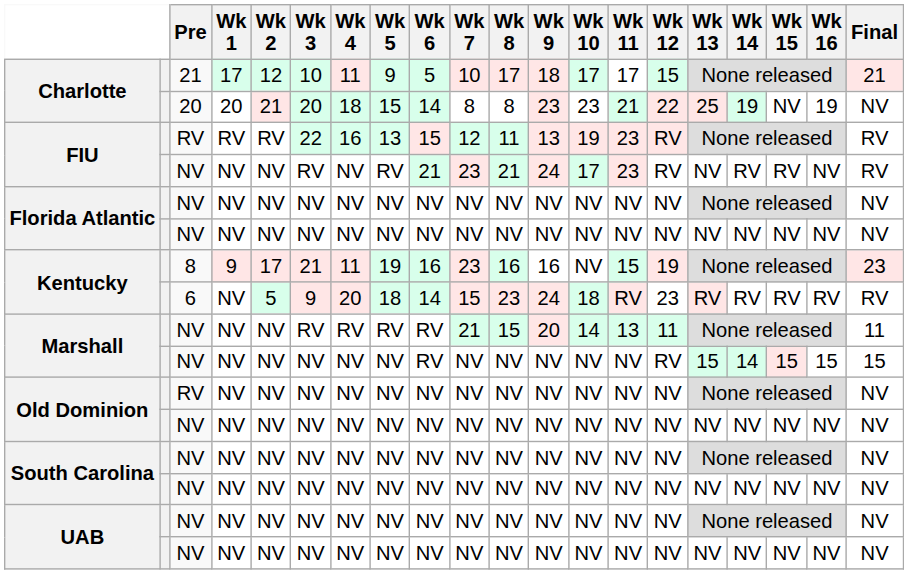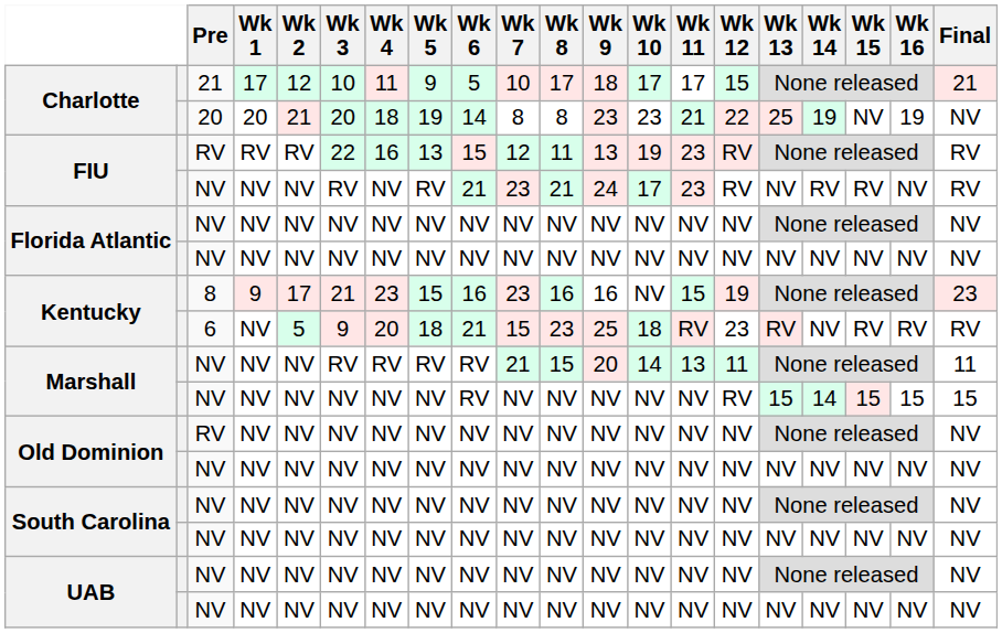Charlotte / 20 | Wk 5: 15 -> 19
Kentucky / 8 | Wk 4: 11 -> 23
Kentucky / 8 | Wk 5: 19 -> 15
Kentucky / 6 | Wk 6: 14 -> 21
Kentucky / 6 | Wk 9: 24 -> 25
Kentucky / 6 | Wk 14: RV -> NV
